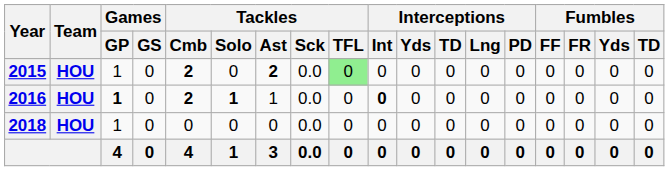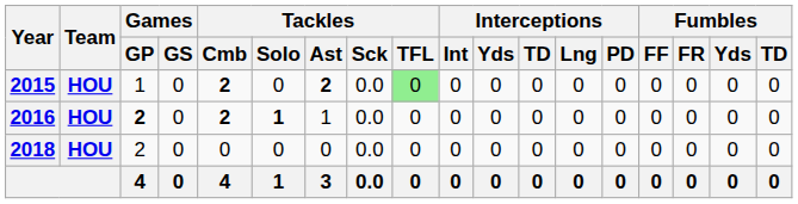2016 | Games / GP: 1 -> 2
2016 | Interceptions / Int: bold -> normal
2018 | Games / GP: 1 -> 2
